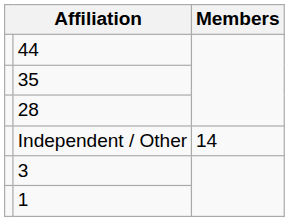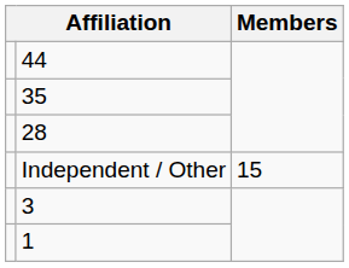Independent / Other | Members: 14 -> 15
